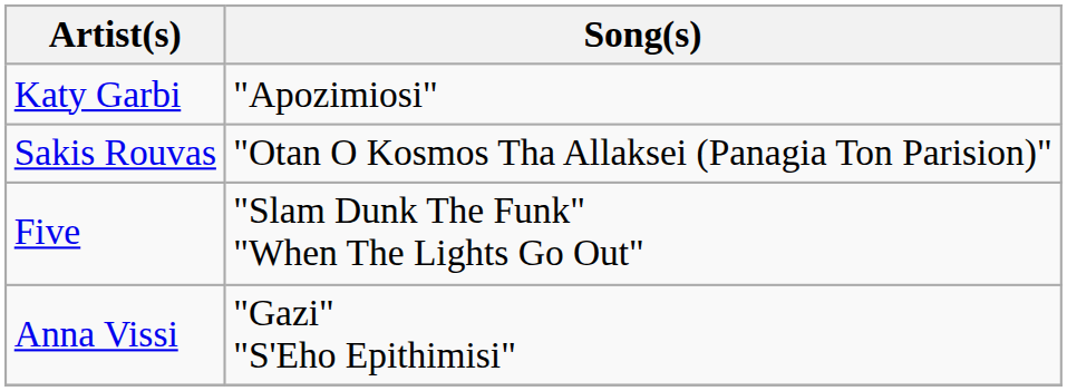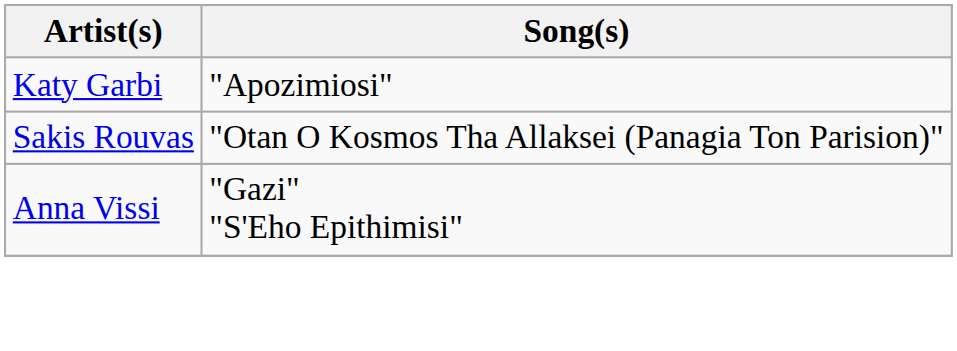- row: Five | "Slam Dunk The Funk" "When The Lights Go Out"
